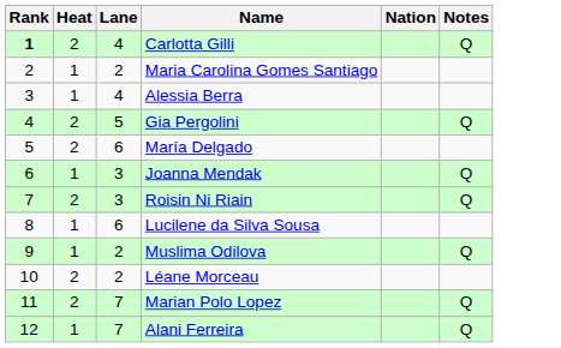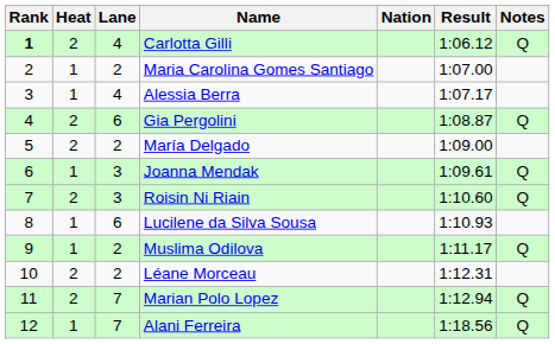+ column: Result | 1:06.12 | 1:07.00 | 1:07.17 | 1:08.87 | 1:09.00 | 1:09.61 | 1:10.60 | 1:10.93 | 1:11.17 | 1:12.31 | 1:12.94 | 1:18.56
Gia Pergolini | Lane: 5 -> 6
María Delgado | Lane: 6 -> 2
